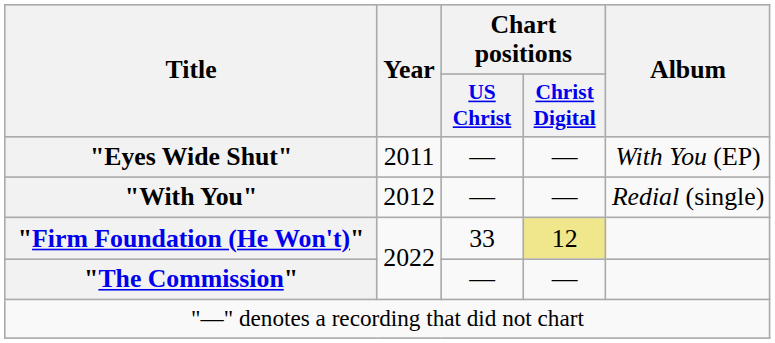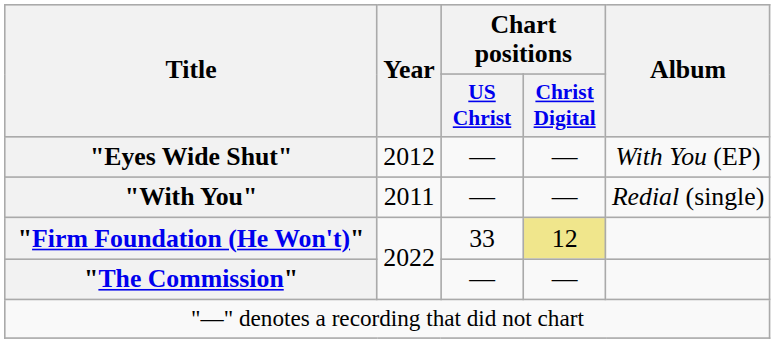"Eyes Wide Shut" | Year: 2011 -> 2012
"With You" | Year: 2012 -> 2011
